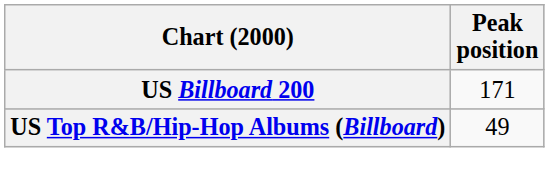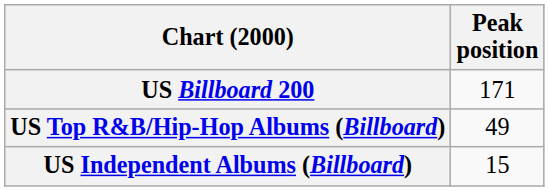+ row: US Independent Albums (Billboard) | 15
